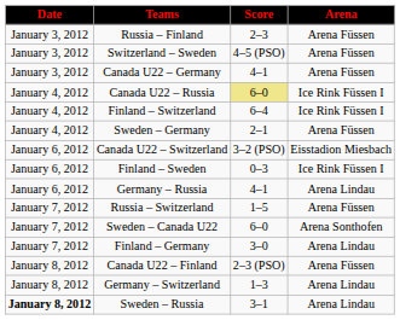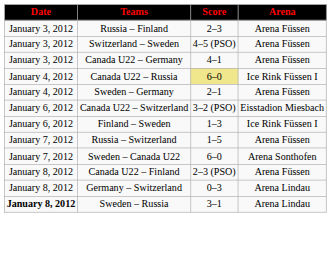- row: January 4, 2012 | Finland – Switzerland | 6–4 | Ice Rink Füssen I
Finland – Sweden | Score: 0–3 -> 1–3
- row: January 6, 2012 | Germany – Russia | 4–1 | Arena Lindau
- row: January 7, 2012 | Finland – Germany | 3–0 | Arena Lindau
Germany – Switzerland | Score: 1–3 -> 0–3
